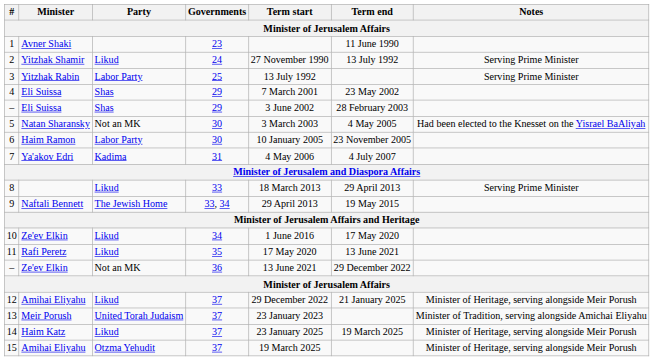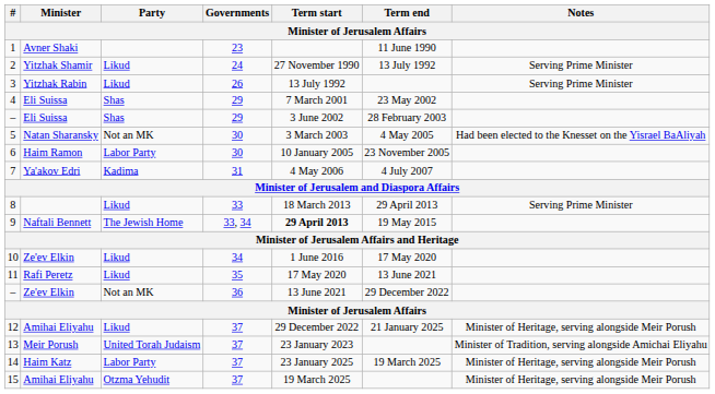3 | Party: Labor Party -> Likud
3 | Governments: 25 -> 26
9 | Term start: normal -> bold
14 | Party: Likud -> Labor Party
